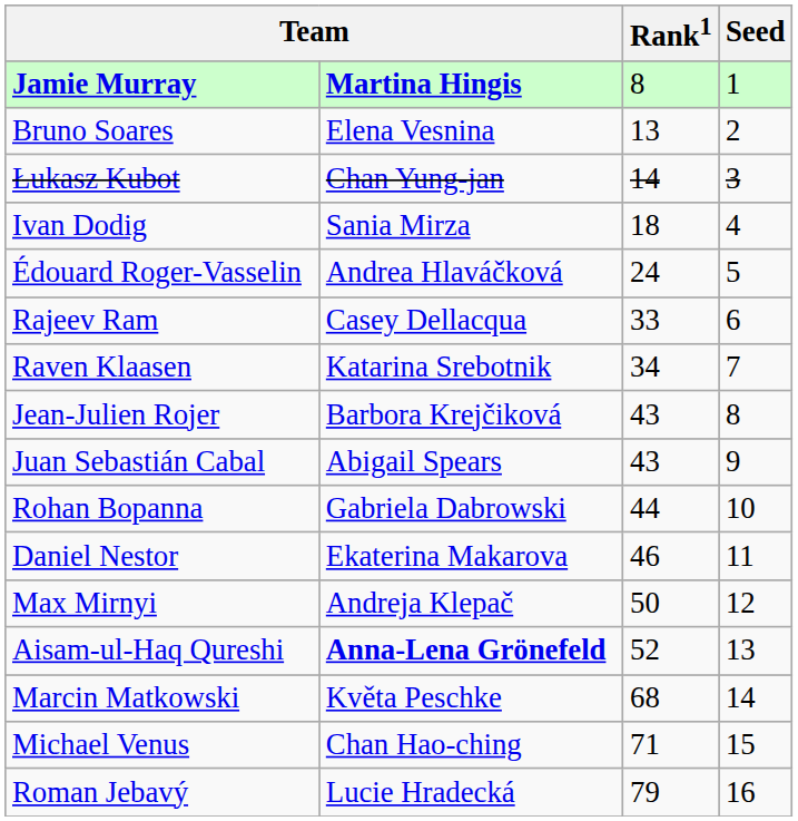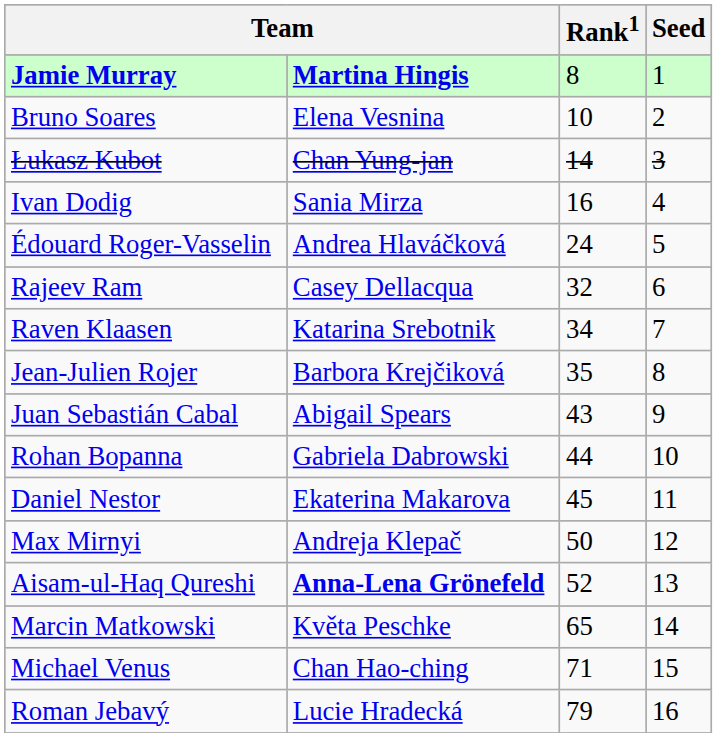Bruno Soares | Rank1: 13 -> 10
Ivan Dodig | Rank1: 18 -> 16
Rajeev Ram | Rank1: 33 -> 32
Jean-Julien Rojer | Rank1: 43 -> 35
Daniel Nestor | Rank1: 46 -> 45
Marcin Matkowski | Rank1: 68 -> 65
